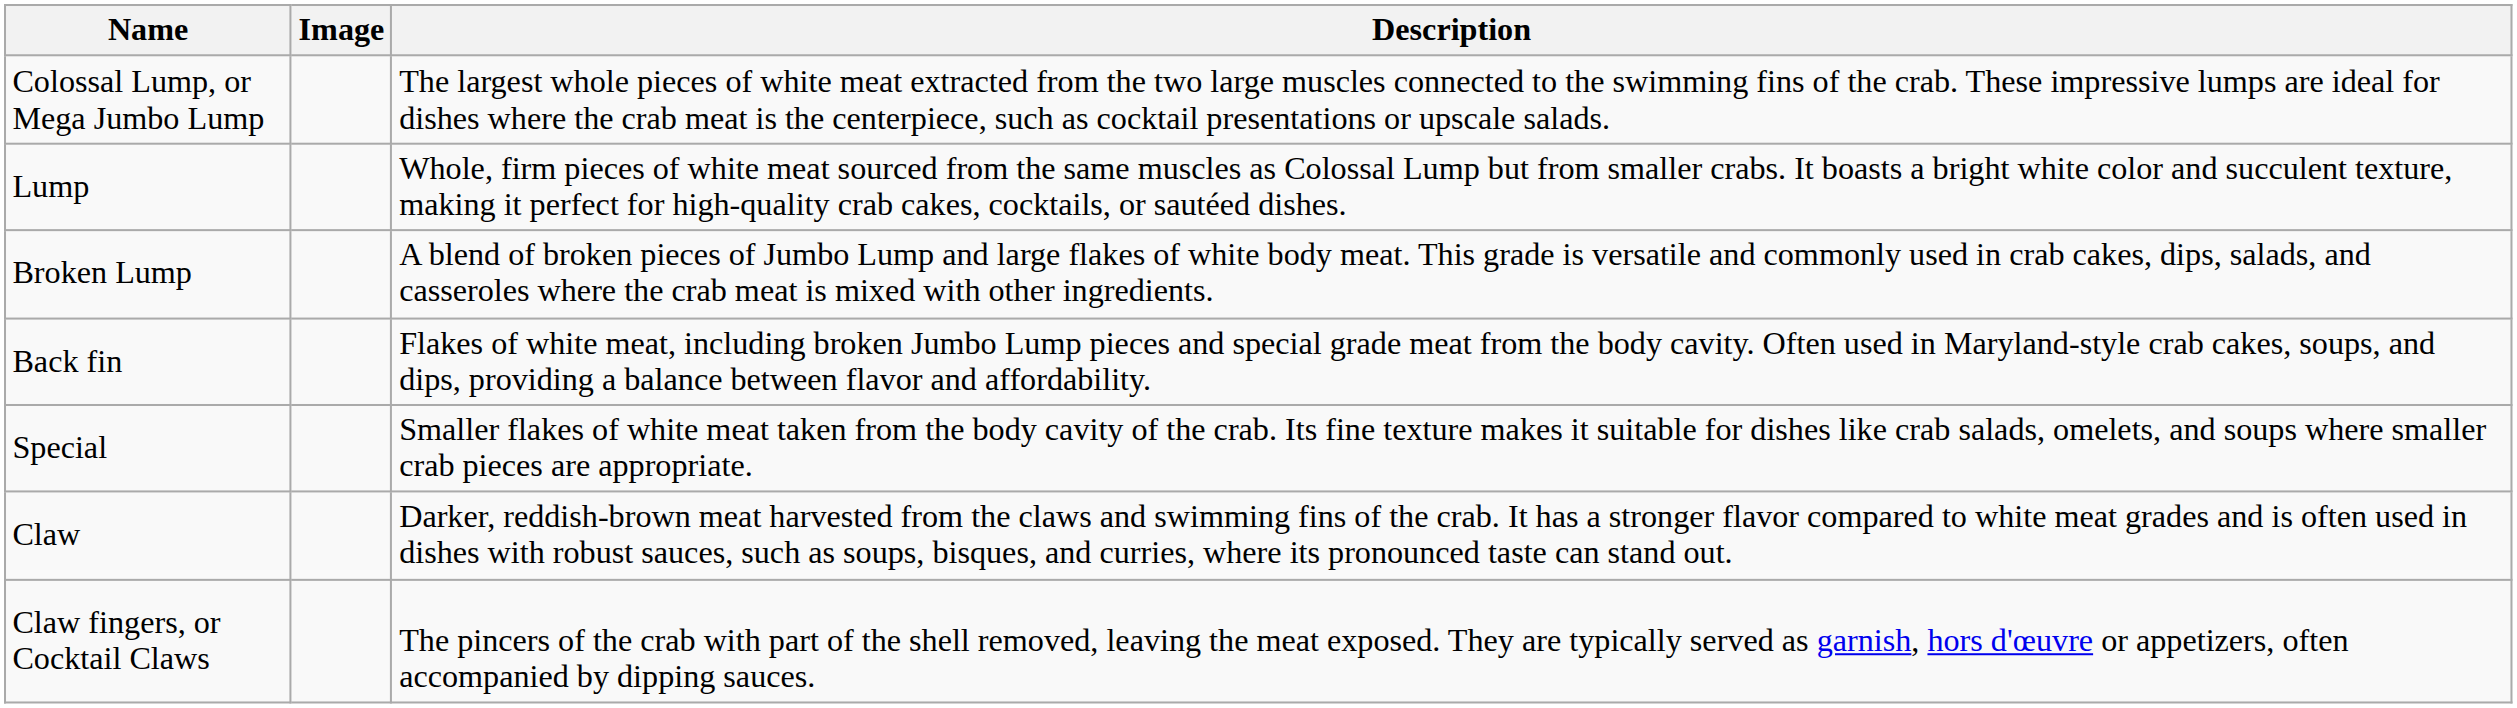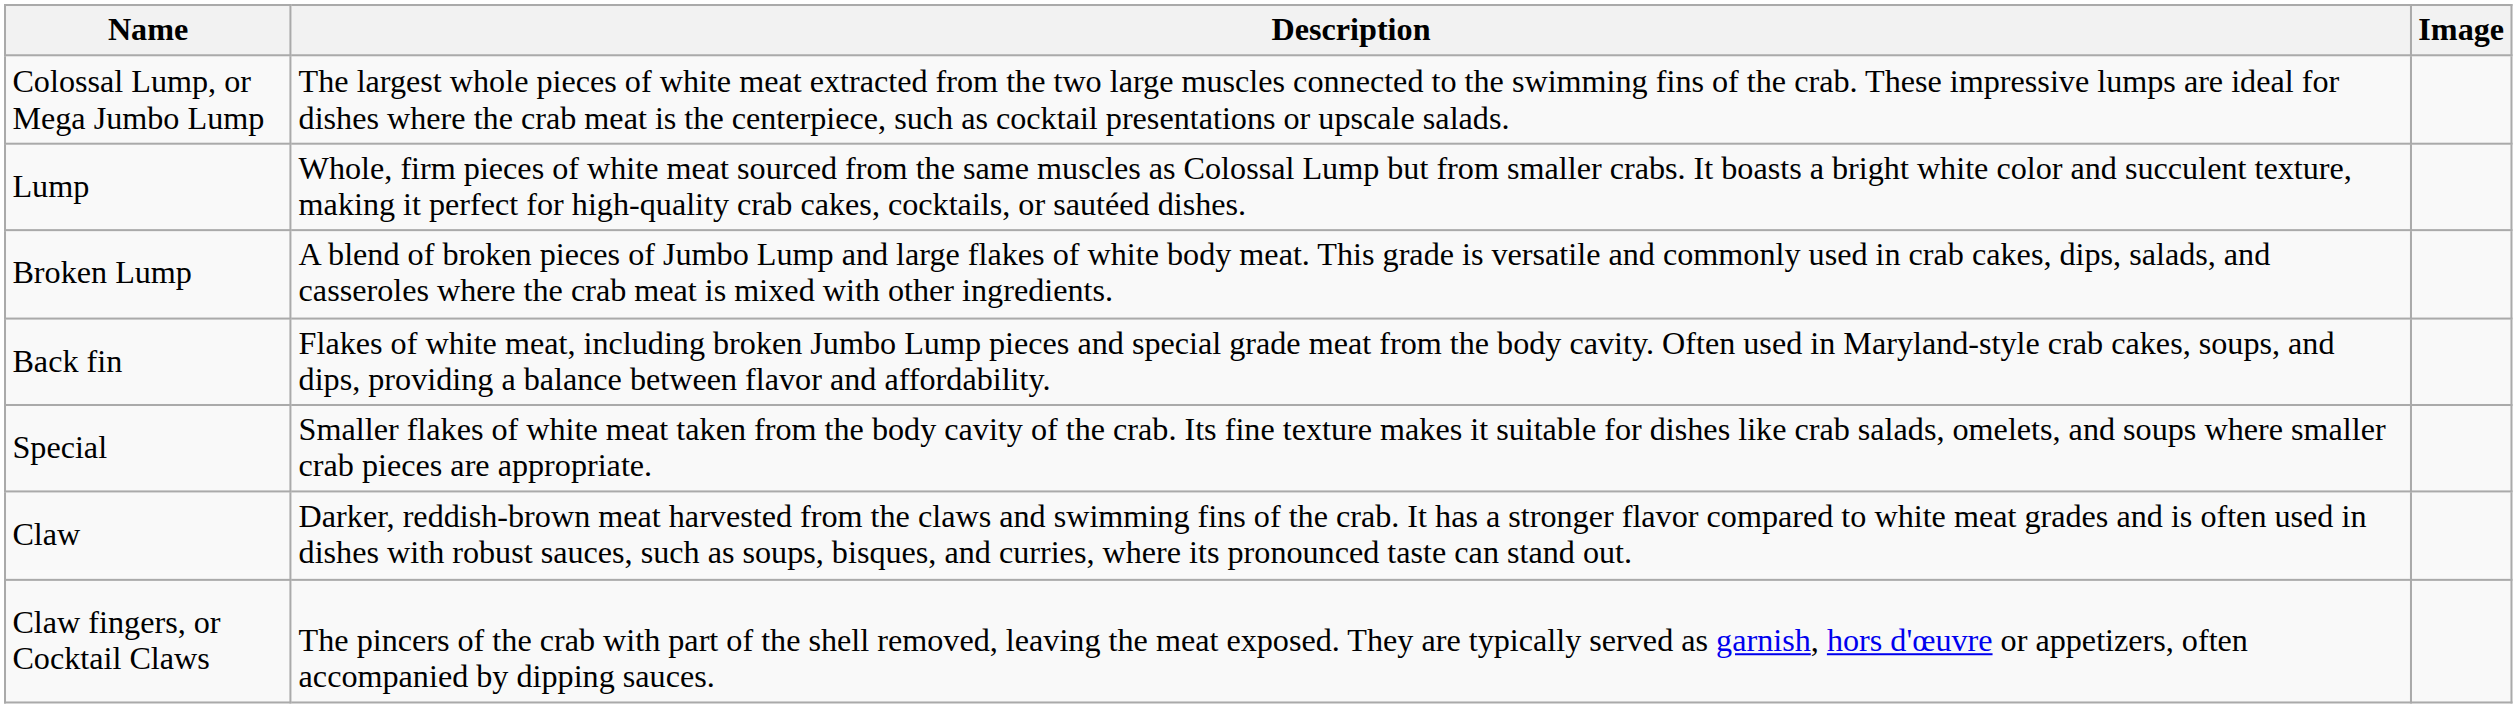columns swapped: Image <-> Description
